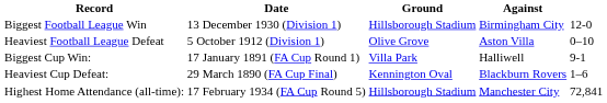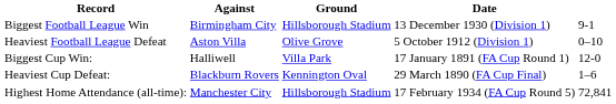columns swapped: Against <-> Date
Biggest Football League Win | column 5: 12-0 -> 9-1
Biggest Cup Win: | column 5: 9-1 -> 12-0
